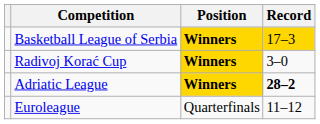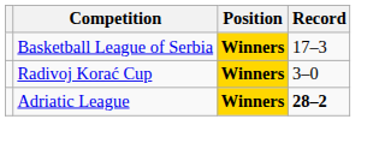Basketball League of Serbia | Record: gold background -> no background
- row: Euroleague | Quarterfinals | 11–12
